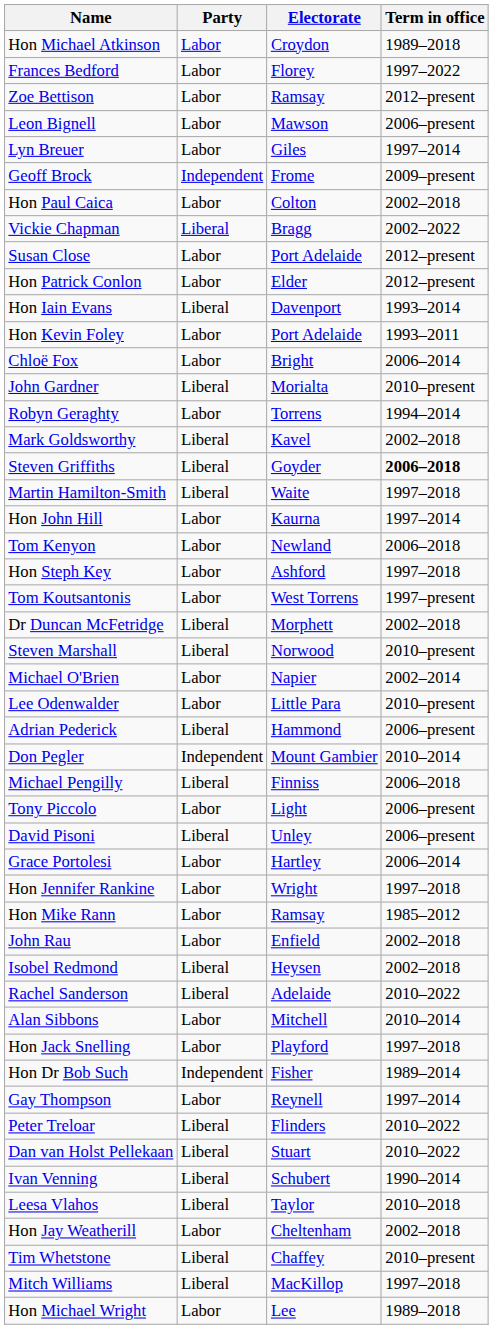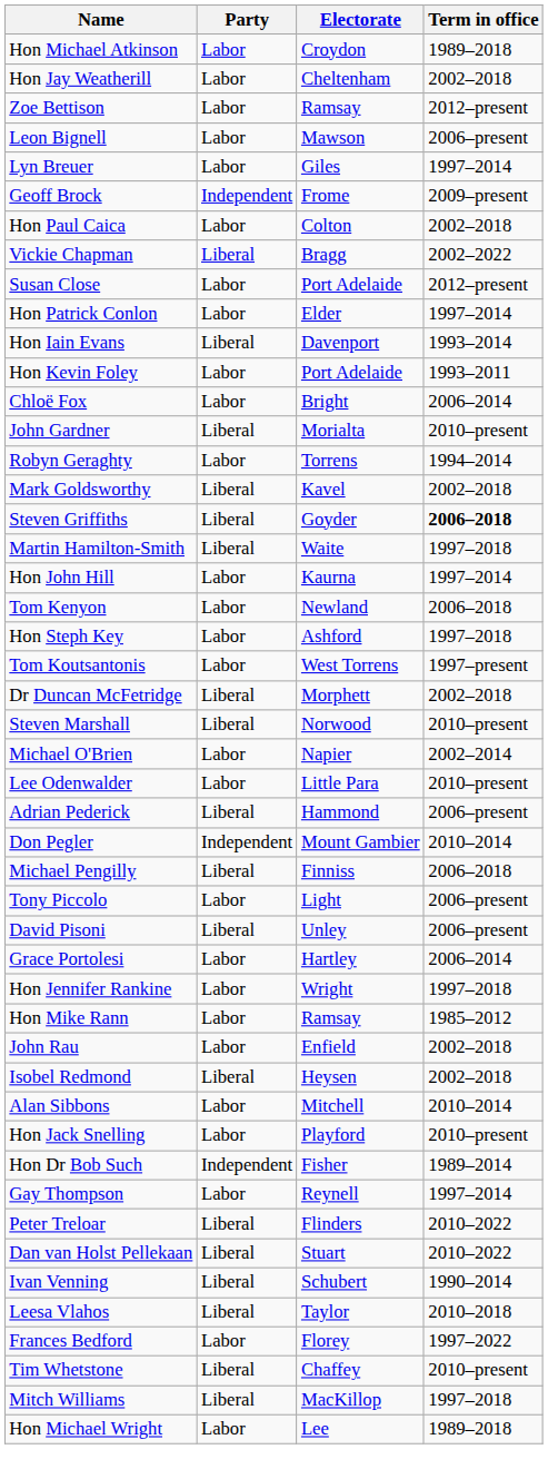rows swapped: Frances Bedford <-> Hon Jay Weatherill
Hon Patrick Conlon | Term in office: 2012–present -> 1997–2014
- row: Rachel Sanderson | Liberal | Adelaide | 2010–2022
Hon Jack Snelling | Term in office: 1997–2018 -> 2010–present
